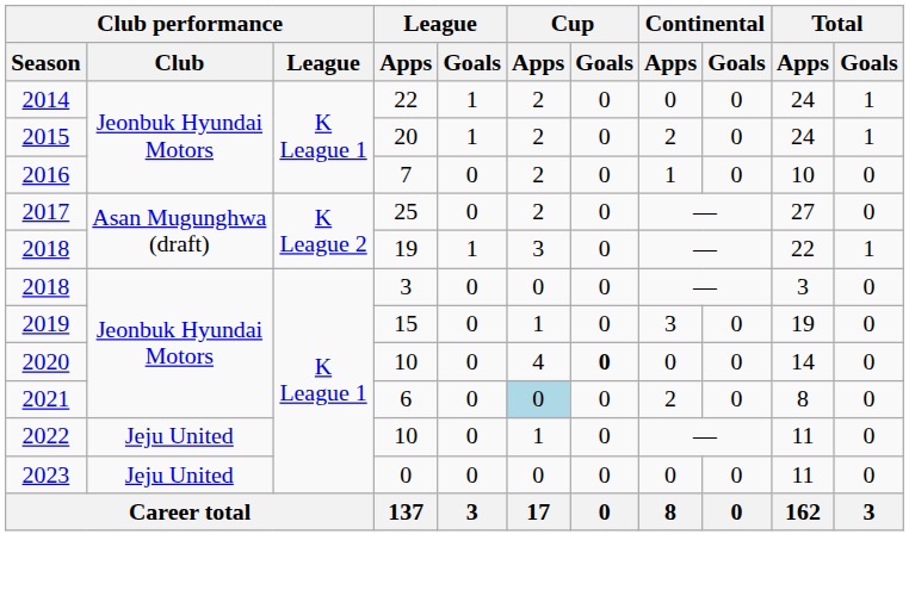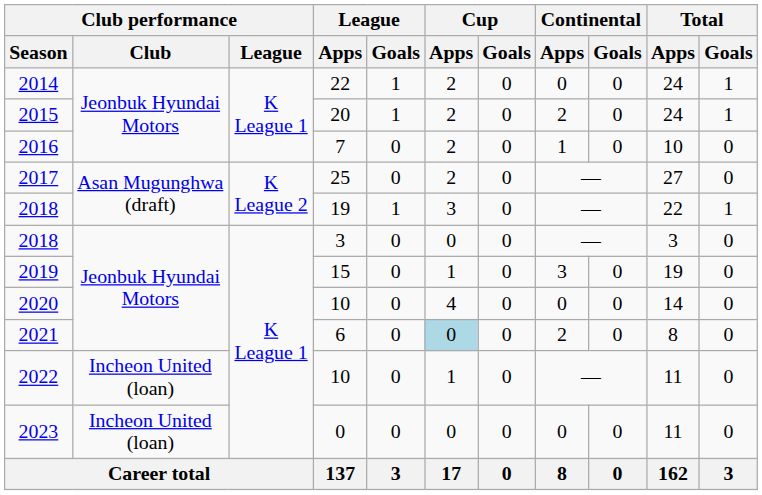2020 | Cup / Goals: bold -> normal
2022 | Club performance / Club: Jeju United -> Incheon United (loan)
2023 | Club performance / Club: Jeju United -> Incheon United (loan)
